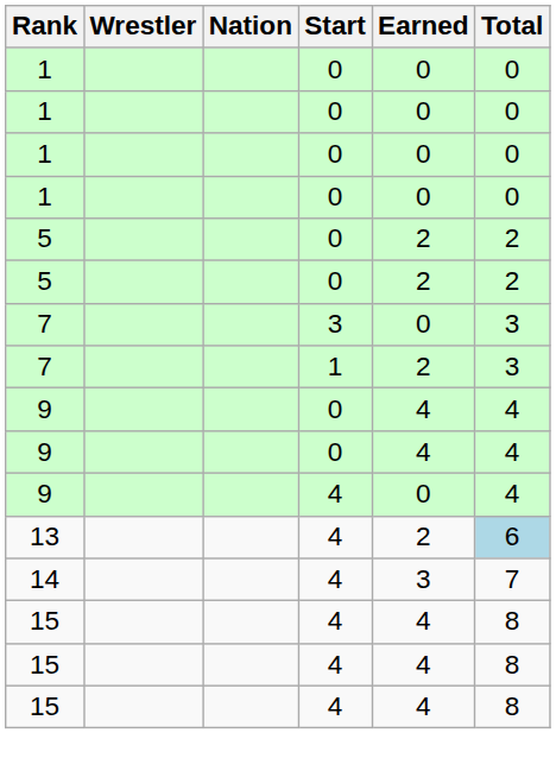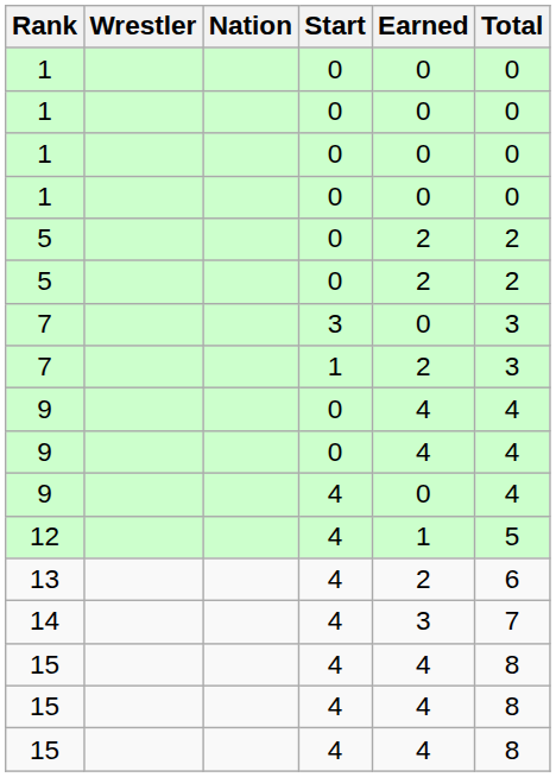+ row: 12 | 4 | 1 | 5
13 | Total: lightblue background -> no background
